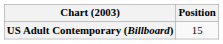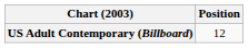US Adult Contemporary (Billboard) | Position: 15 -> 12
